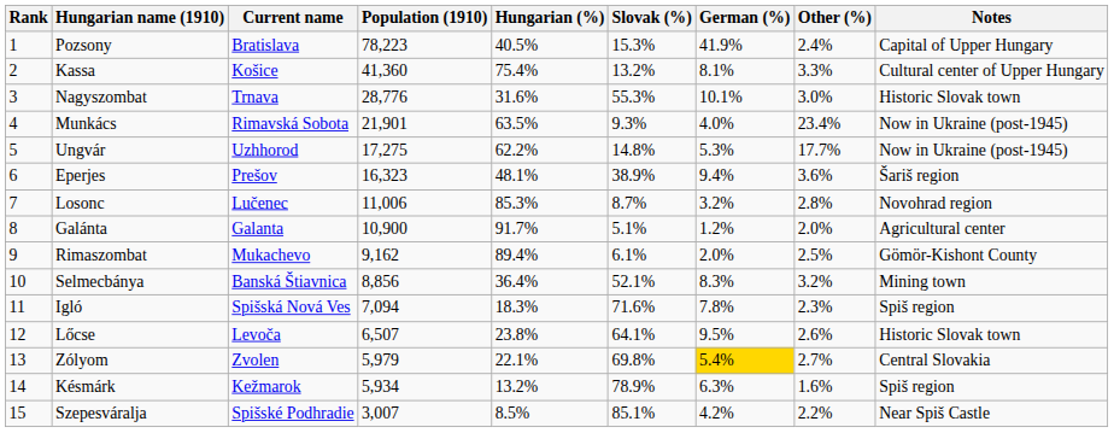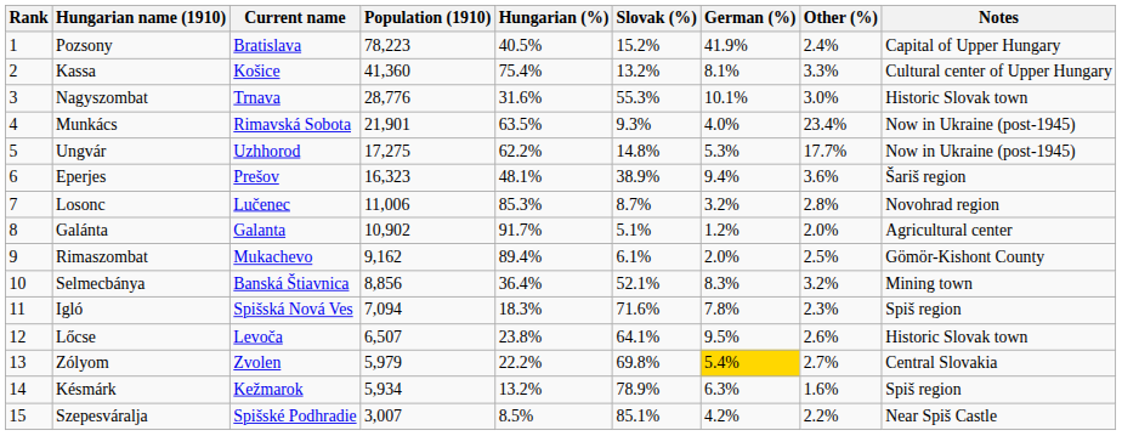Pozsony | Slovak (%): 15.3% -> 15.2%
Galánta | Population (1910): 10,900 -> 10,902
Zólyom | Hungarian (%): 22.1% -> 22.2%
